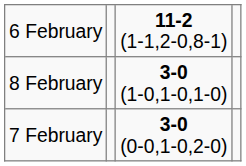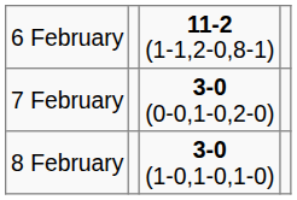rows swapped: 7 February <-> 8 February
